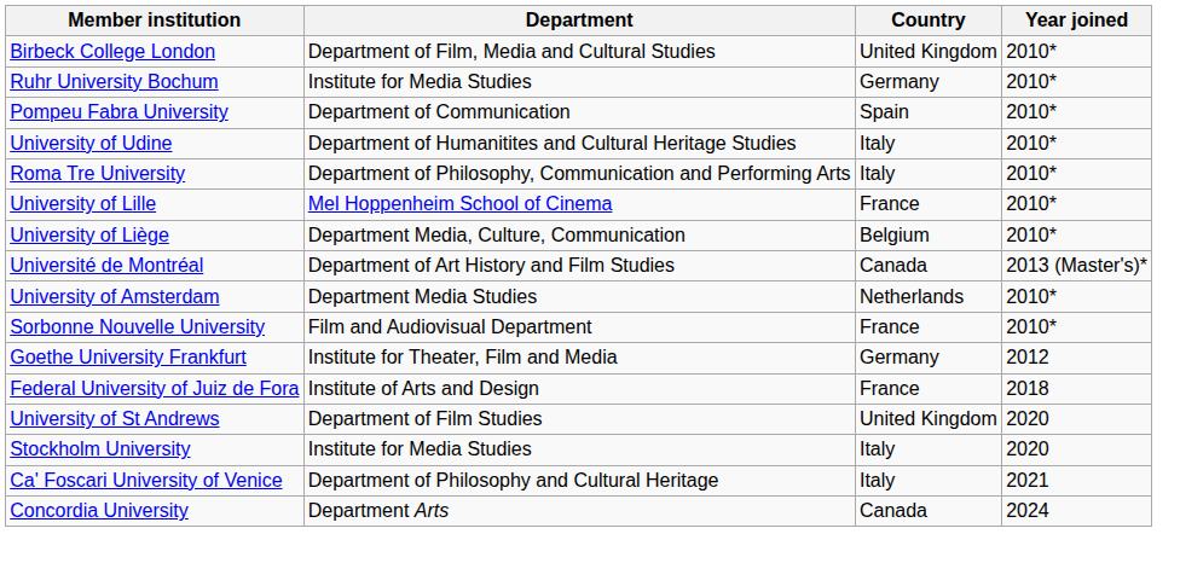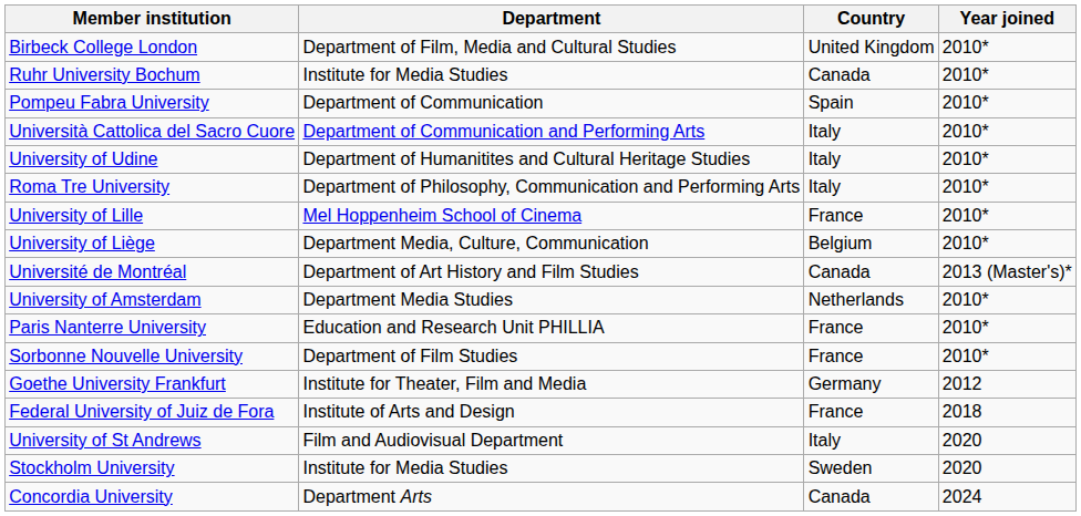Ruhr University Bochum | Country: Germany -> Canada
+ row: Università Cattolica del Sacro Cuore | Department of Communication and Performing Arts | Italy | 2010*
+ row: Paris Nanterre University | Education and Research Unit PHILLIA | France | 2010*
Sorbonne Nouvelle University | Department: Film and Audiovisual Department -> Department of Film Studies
University of St Andrews | Department: Department of Film Studies -> Film and Audiovisual Department
University of St Andrews | Country: United Kingdom -> Italy
Stockholm University | Country: Italy -> Sweden
- row: Ca' Foscari University of Venice | Department of Philosophy and Cultural Heritage | Italy | 2021
